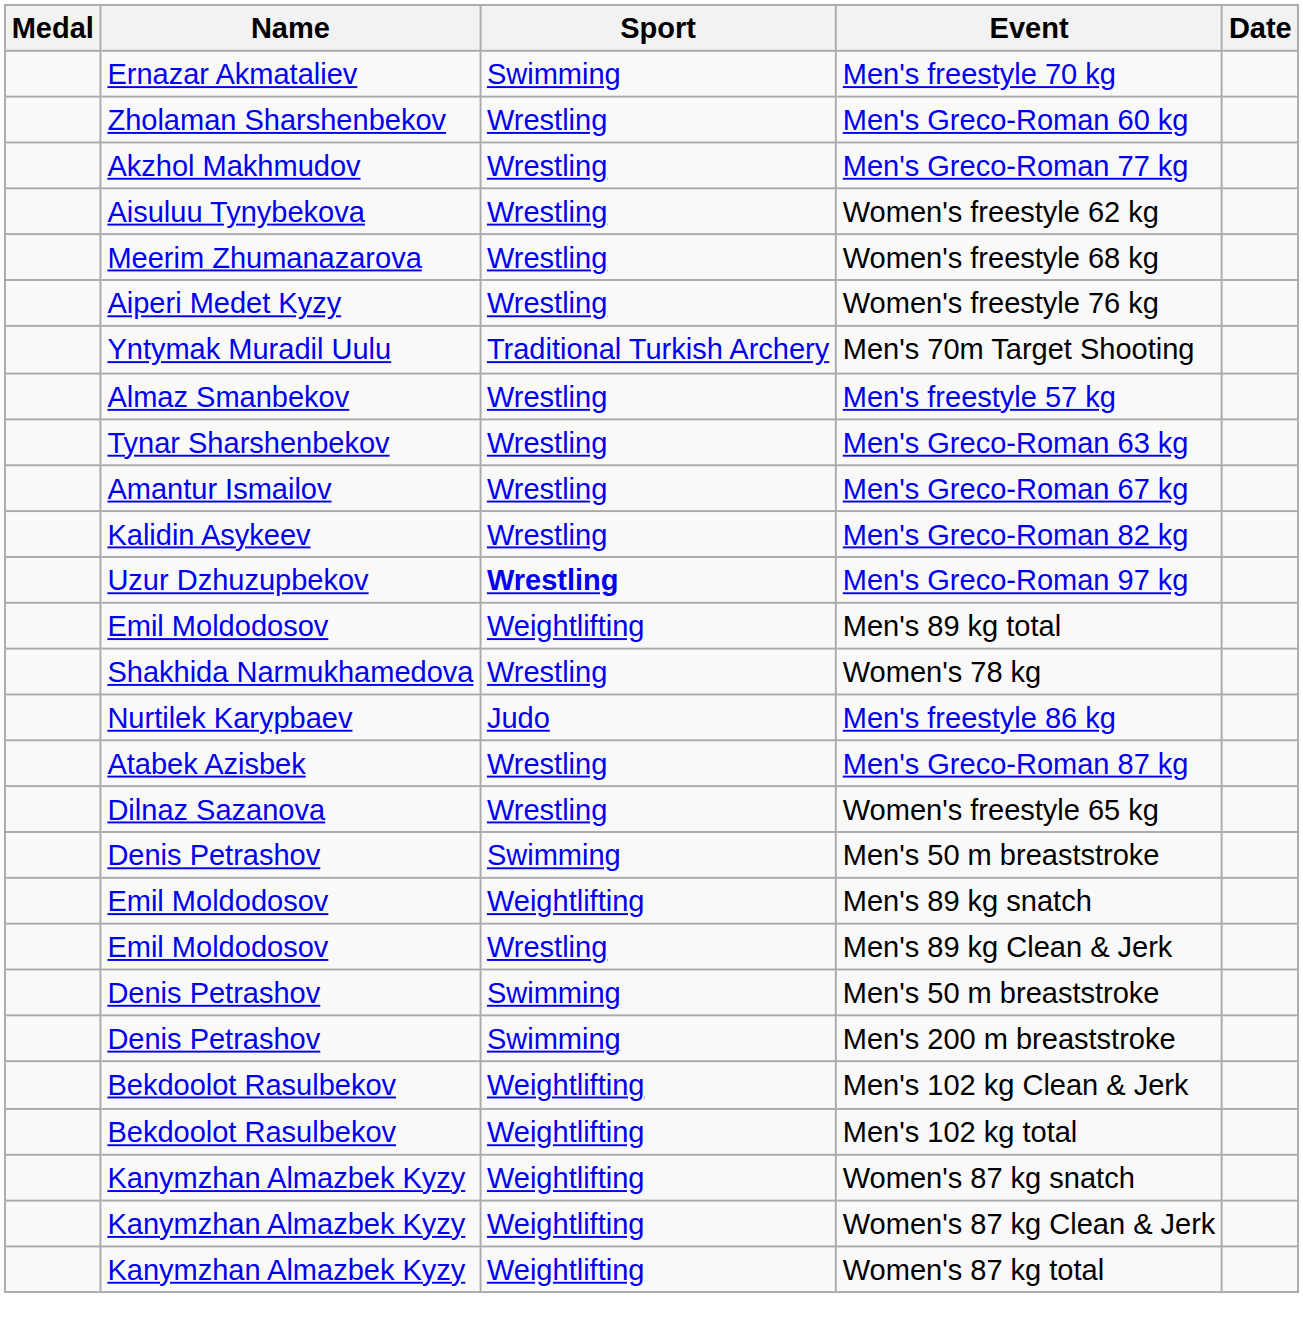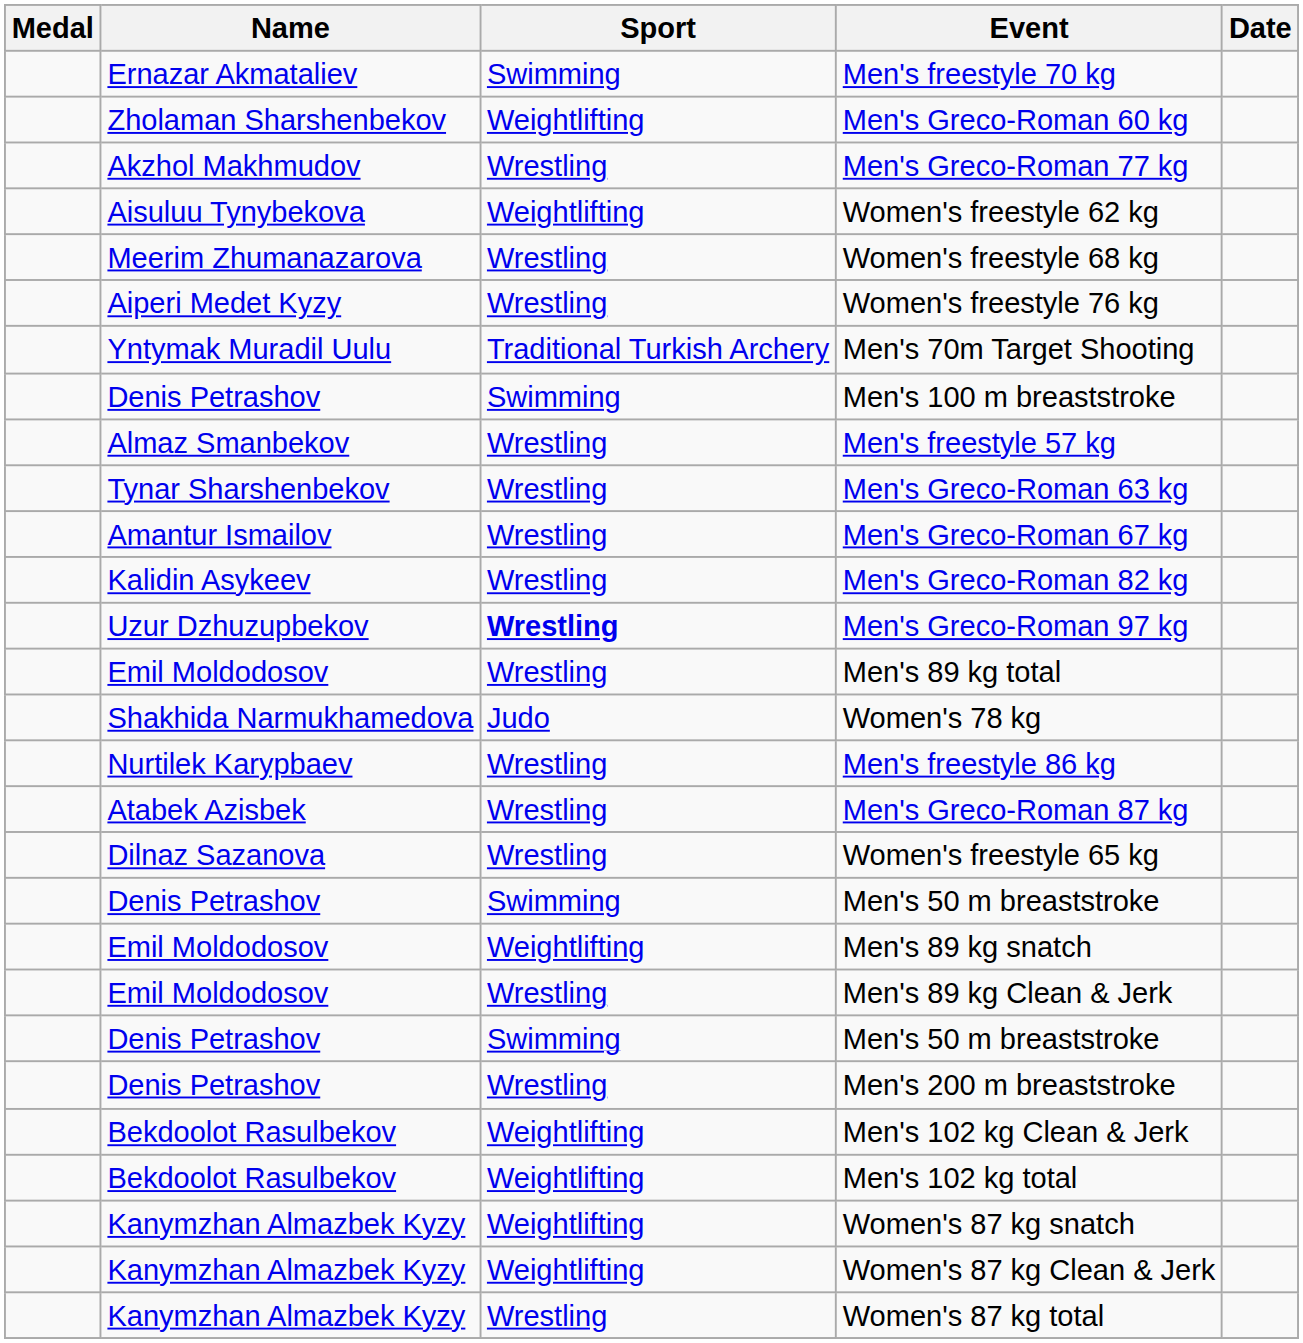Men's Greco-Roman 60 kg | Sport: Wrestling -> Weightlifting
Women's freestyle 62 kg | Sport: Wrestling -> Weightlifting
+ row: Denis Petrashov | Swimming | Men's 100 m breaststroke
Men's 89 kg total | Sport: Weightlifting -> Wrestling
Women's 78 kg | Sport: Wrestling -> Judo
Men's freestyle 86 kg | Sport: Judo -> Wrestling
Men's 200 m breaststroke | Sport: Swimming -> Wrestling
Women's 87 kg total | Sport: Weightlifting -> Wrestling
